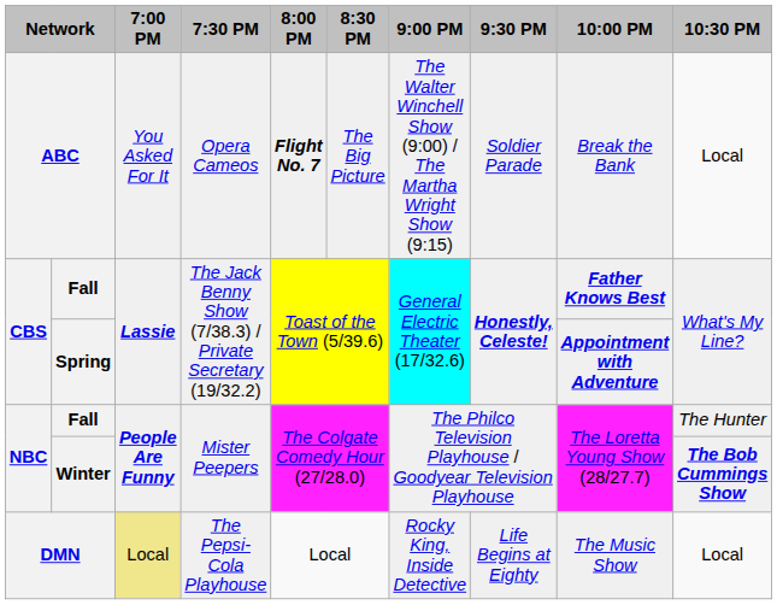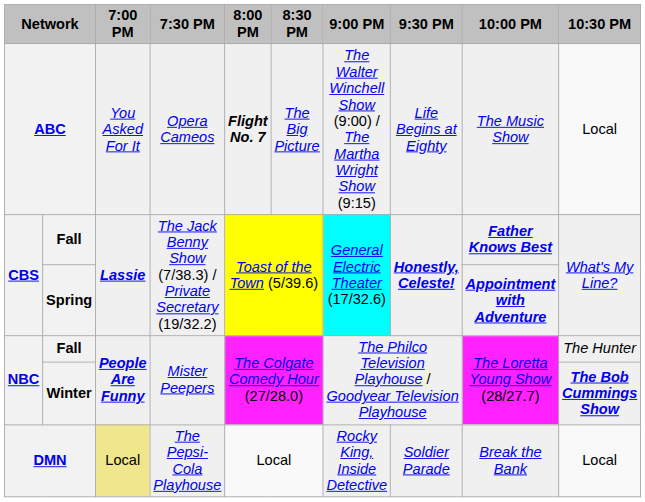ABC | 9:30 PM: Soldier Parade -> Life Begins at Eighty
ABC | 10:00 PM: Break the Bank -> The Music Show
DMN | 9:30 PM: Life Begins at Eighty -> Soldier Parade
DMN | 10:00 PM: The Music Show -> Break the Bank
